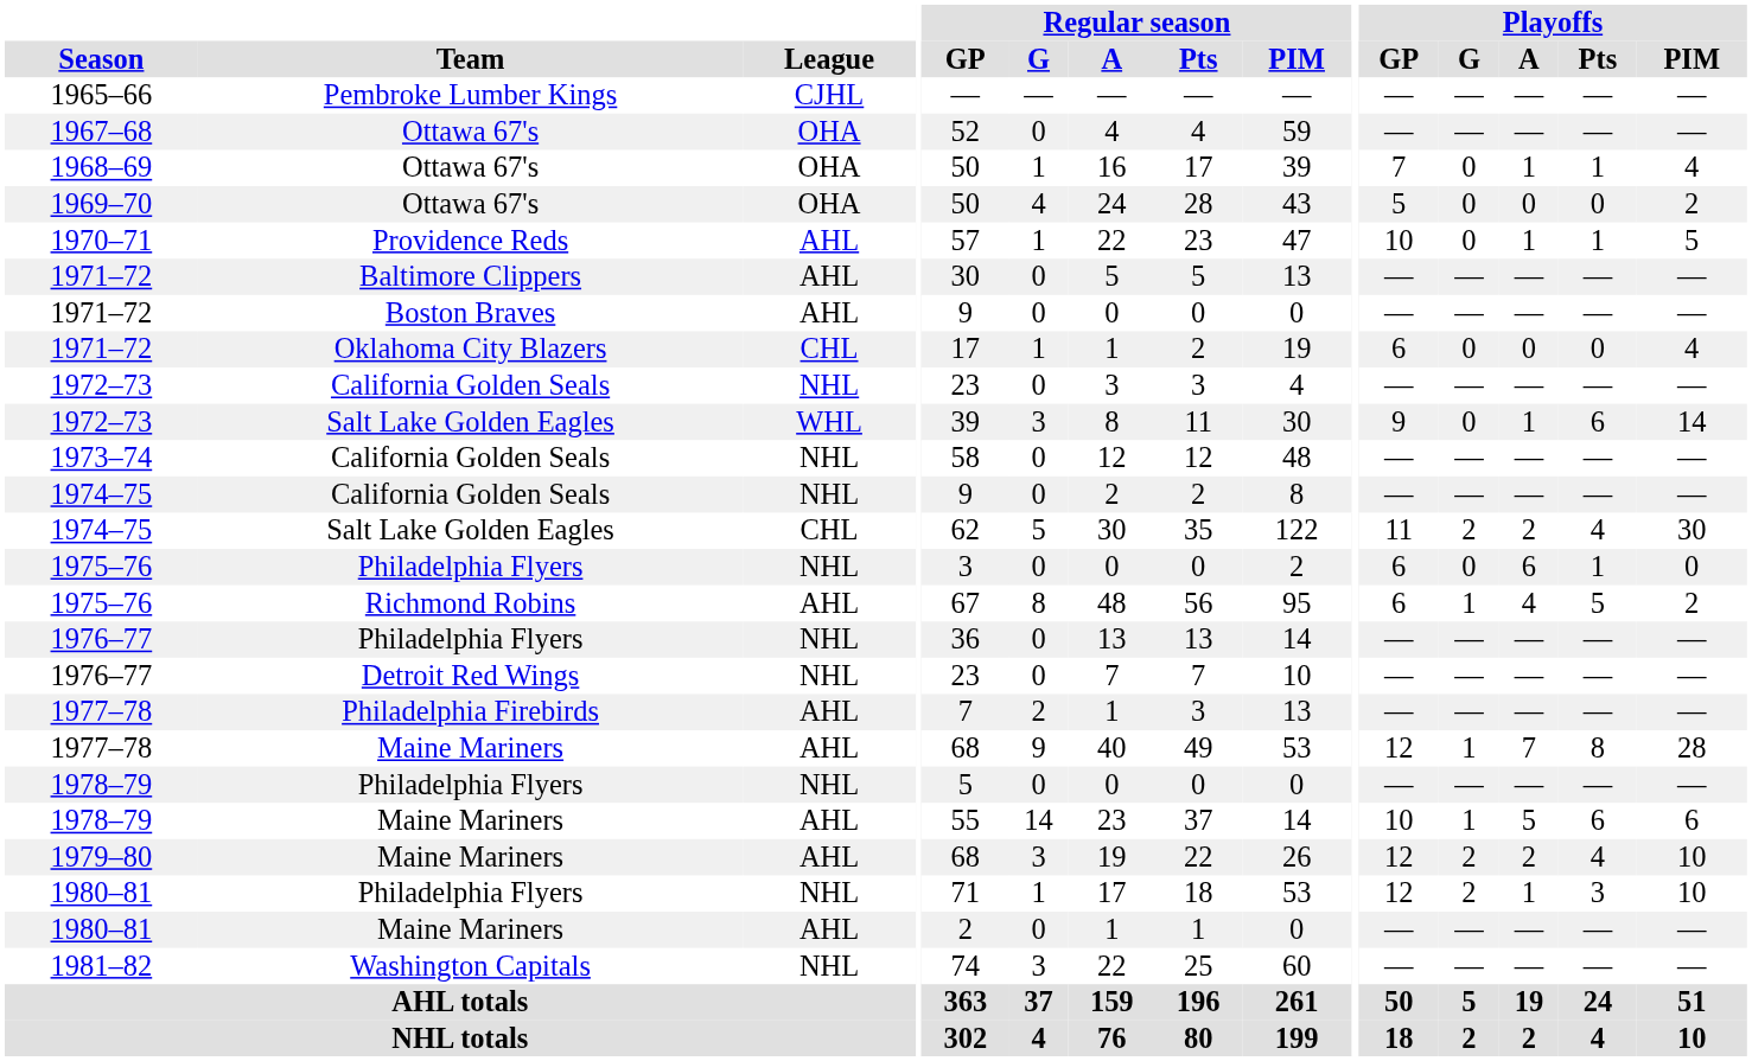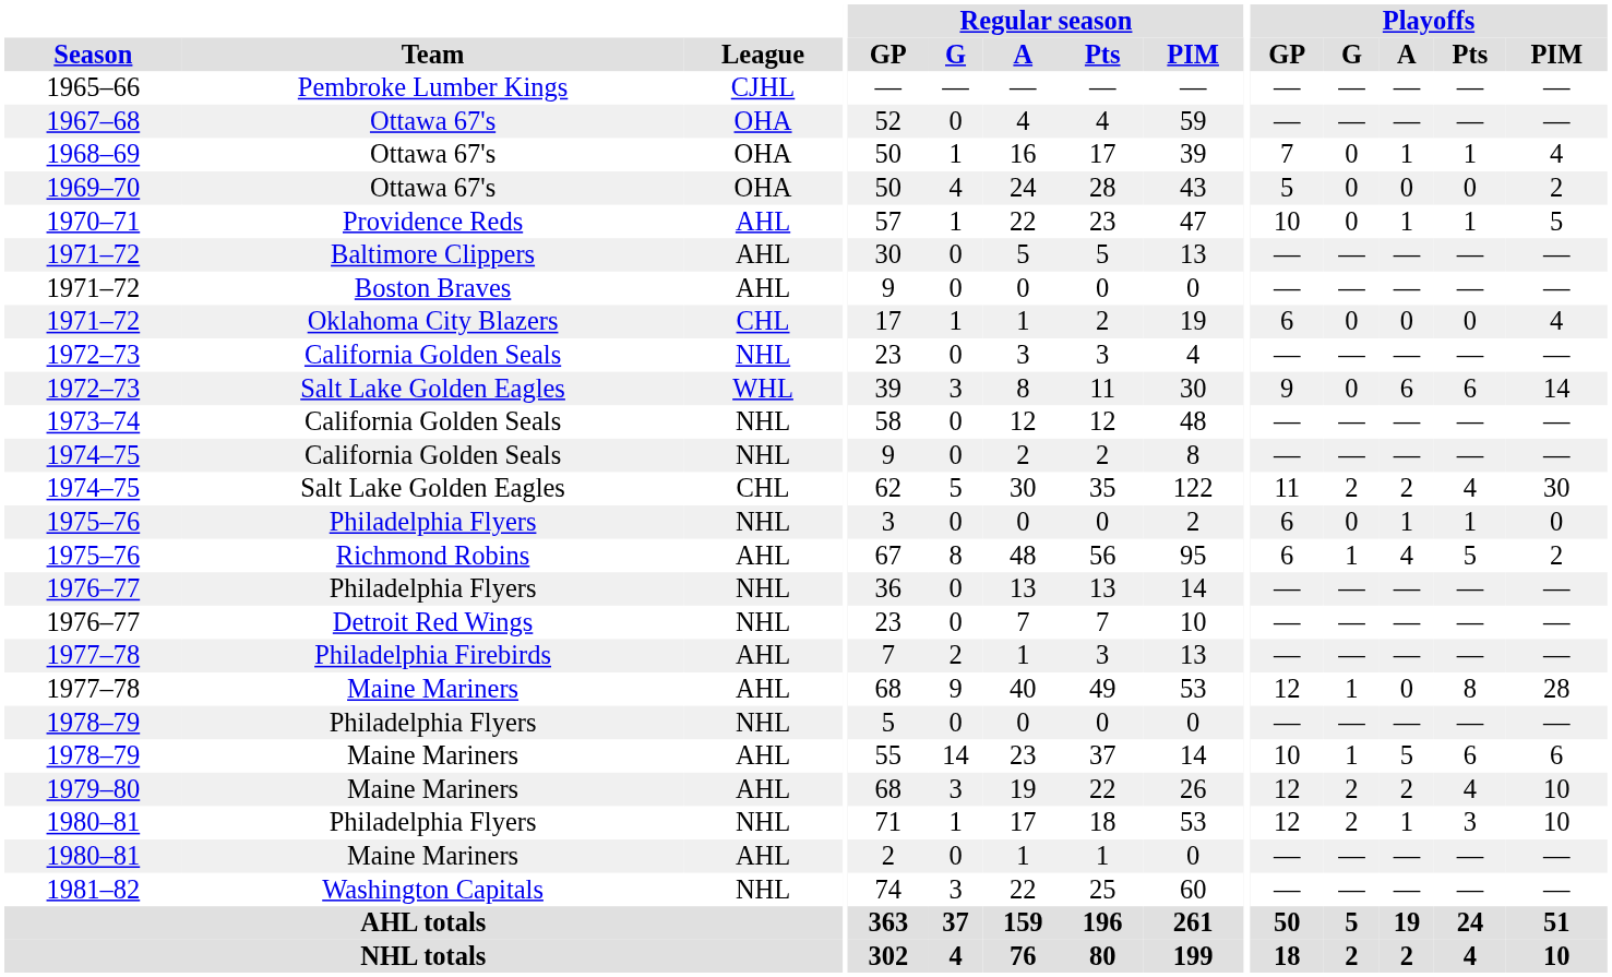1972–73 / Salt Lake Golden Eagles | Playoffs / A: 1 -> 6
1975–76 / Philadelphia Flyers | Playoffs / A: 6 -> 1
1977–78 / Maine Mariners | Playoffs / A: 7 -> 0
